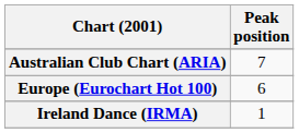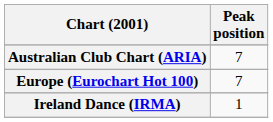Europe (Eurochart Hot 100) | Peak position: 6 -> 7
